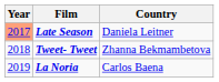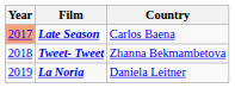Late Season | Country: Daniela Leitner -> Carlos Baena
La Noria | Country: Carlos Baena -> Daniela Leitner
